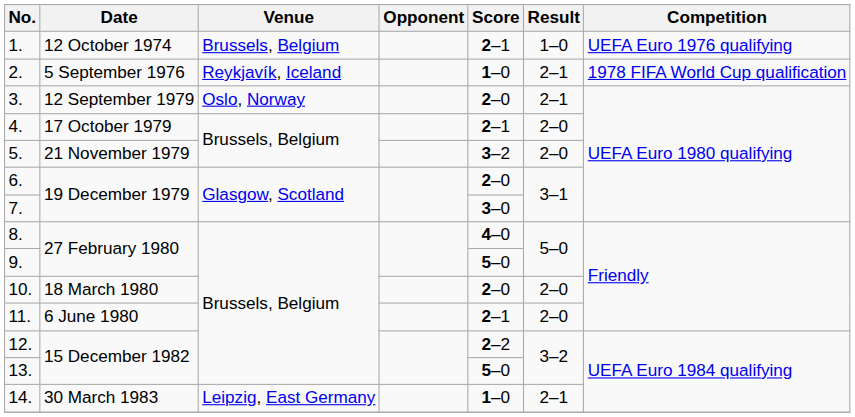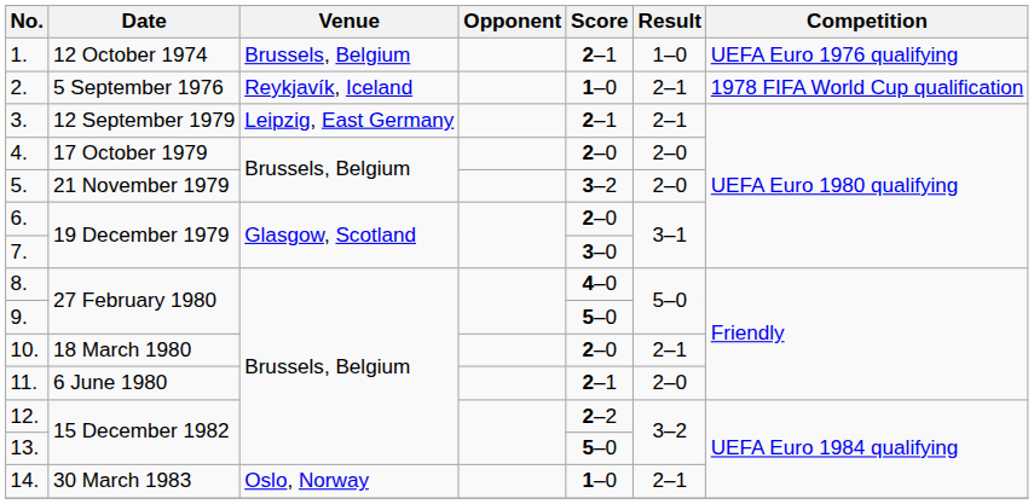3. | Venue: Oslo, Norway -> Leipzig, East Germany
3. | Score: 2–0 -> 2–1
4. | Score: 2–1 -> 2–0
10. | Result: 2–0 -> 2–1
14. | Venue: Leipzig, East Germany -> Oslo, Norway
